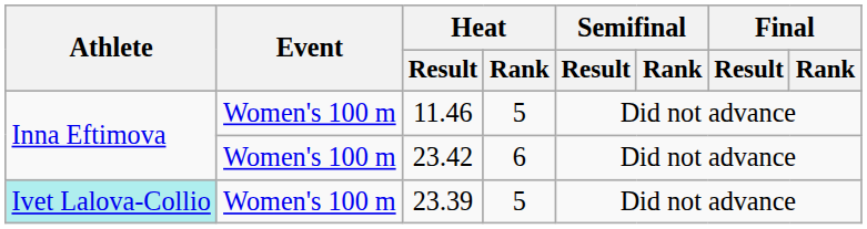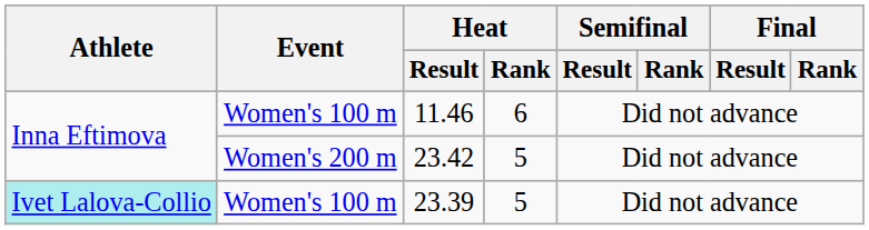11.46 | Heat / Rank: 5 -> 6
23.42 | Event: Women's 100 m -> Women's 200 m
23.42 | Heat / Rank: 6 -> 5
